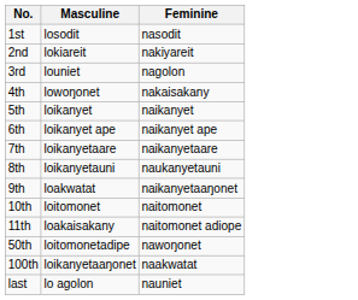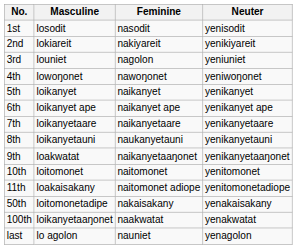+ column: Neuter | yenisodit | yenikiyareit | yeniuniet | yeniwoŋonet | yenikanyet | yenikanyet ape | yenikanyetaare | yenikanyetauni | yenikanyetaaŋonet | yenitomonet | yenitomonetadiope | yenakaisakany | yenakwatat | yenagolon
4th | Feminine: nakaisakany -> nawoŋonet
50th | Feminine: nawoŋonet -> nakaisakany
